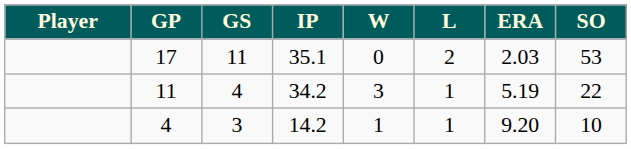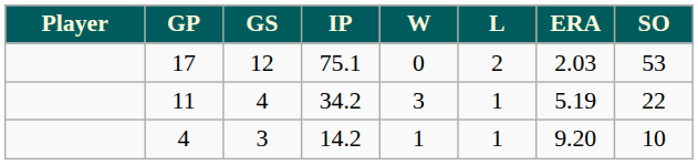17 | GS: 11 -> 12
17 | IP: 35.1 -> 75.1
